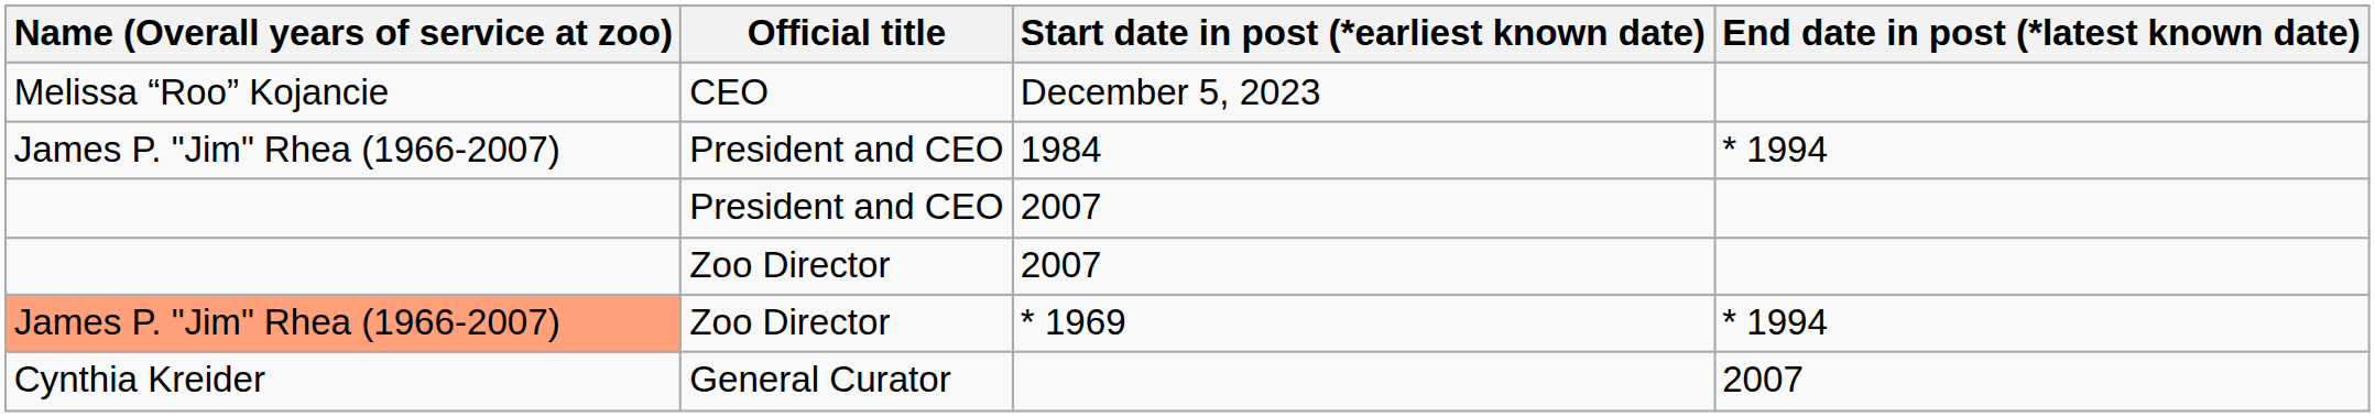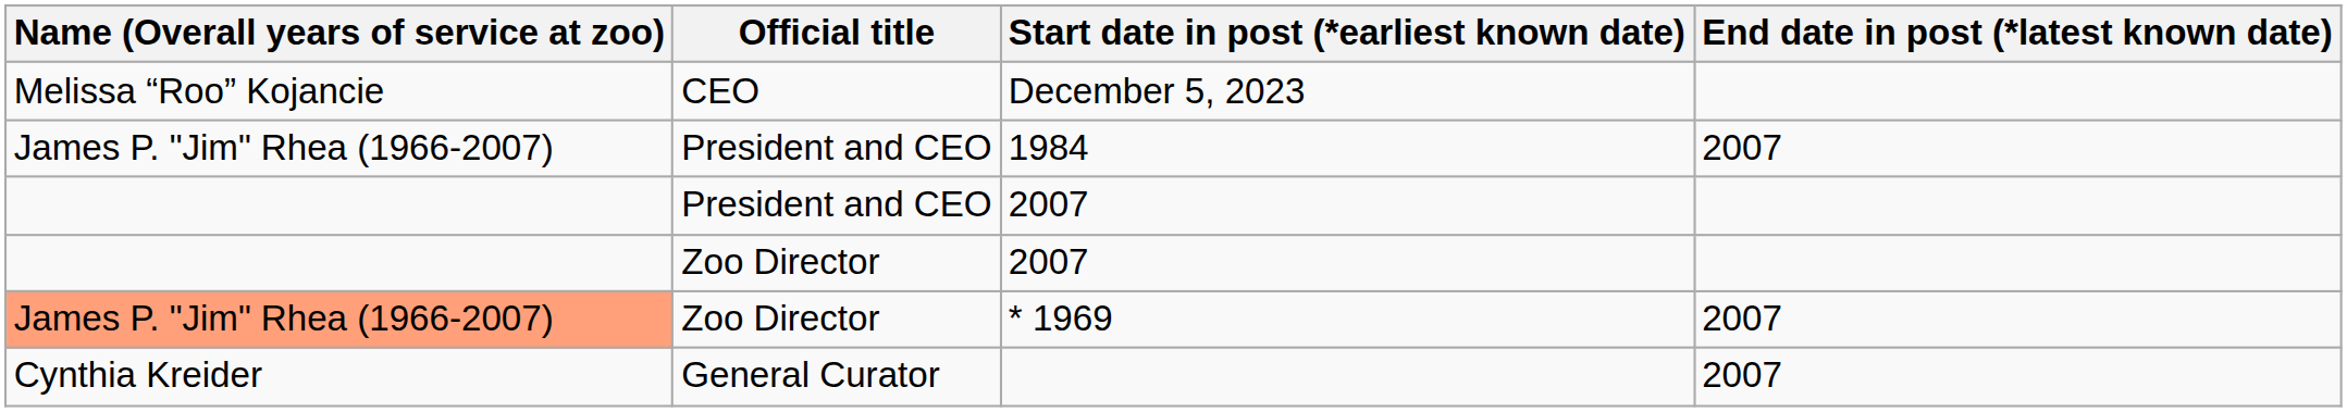1984 | End date in post (*latest known date): * 1994 -> 2007
* 1969 | End date in post (*latest known date): * 1994 -> 2007
